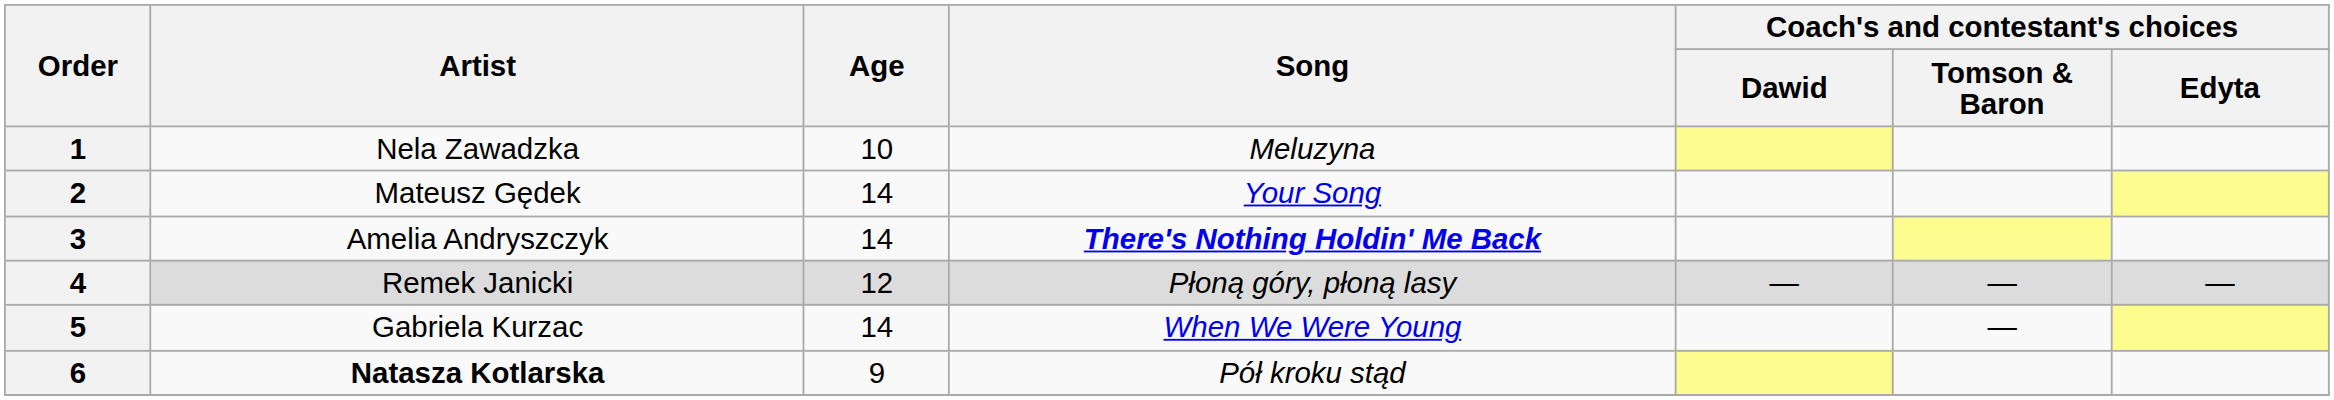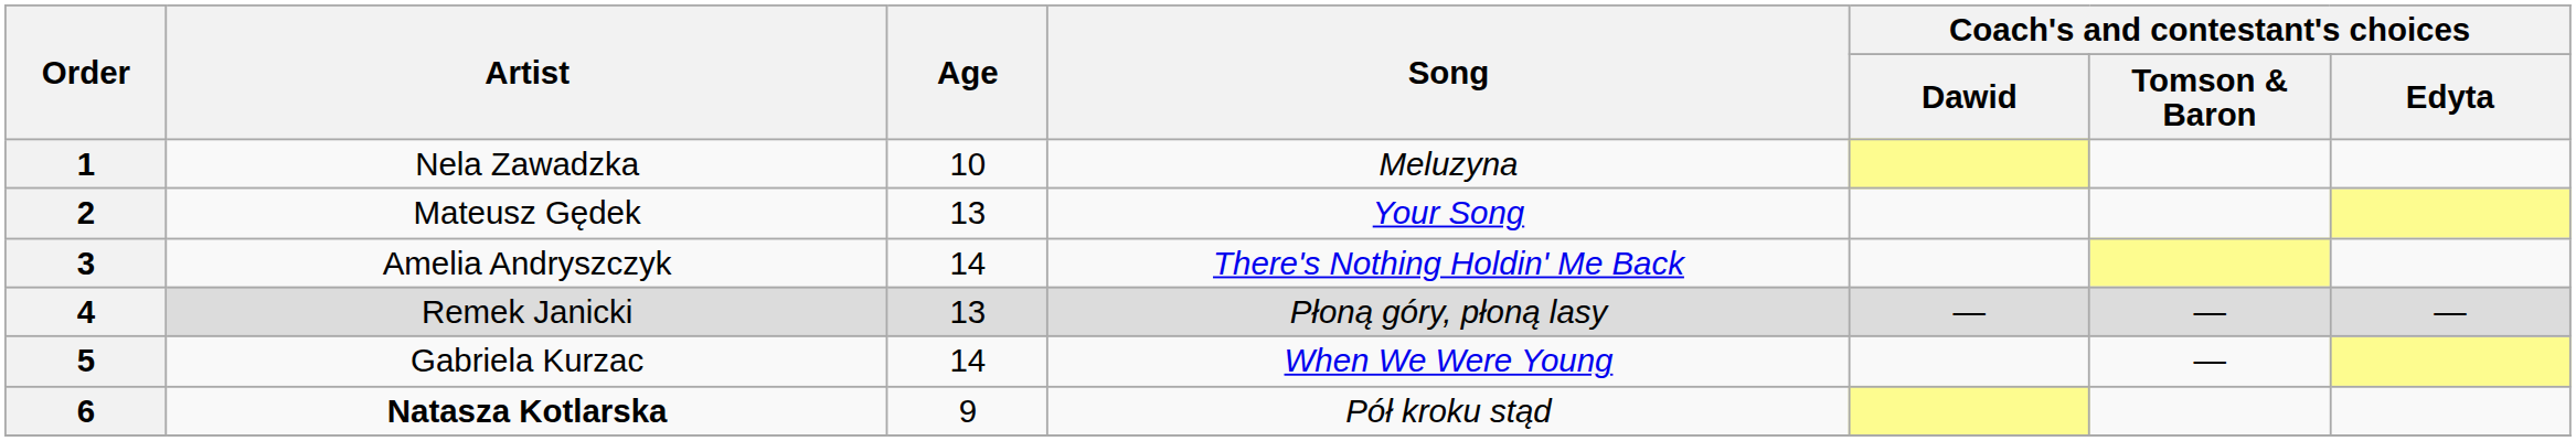2 | Age: 14 -> 13
3 | Song: bold -> normal
4 | Age: 12 -> 13
